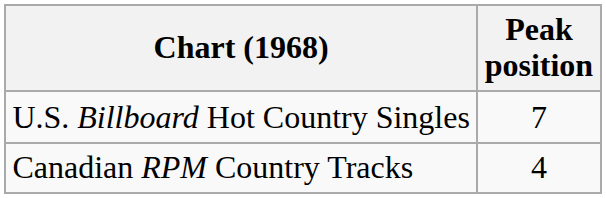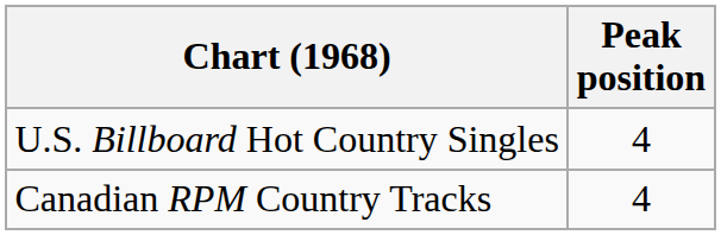U.S. Billboard Hot Country Singles | Peak position: 7 -> 4
